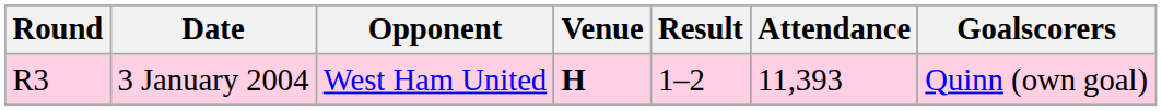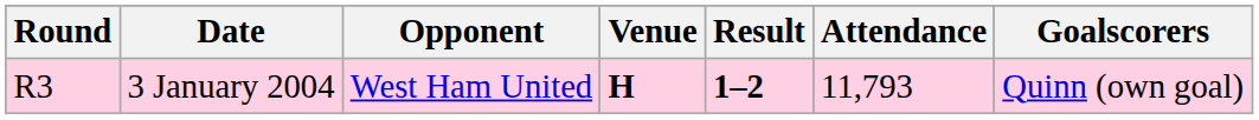3 January 2004 | Result: normal -> bold
3 January 2004 | Attendance: 11,393 -> 11,793
